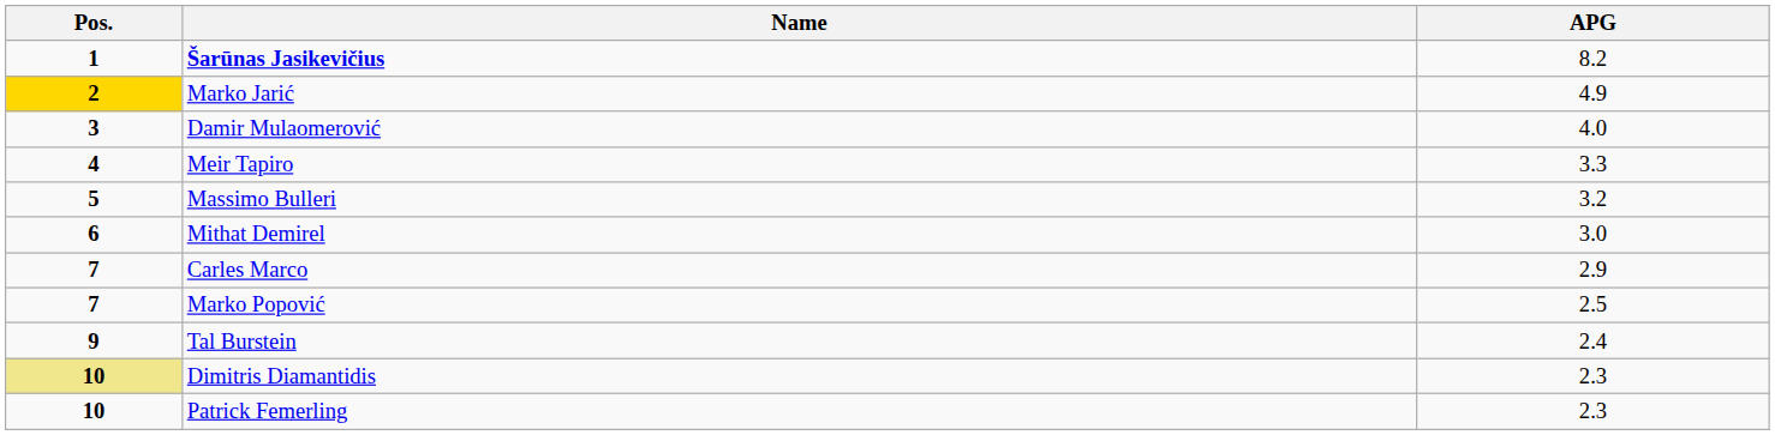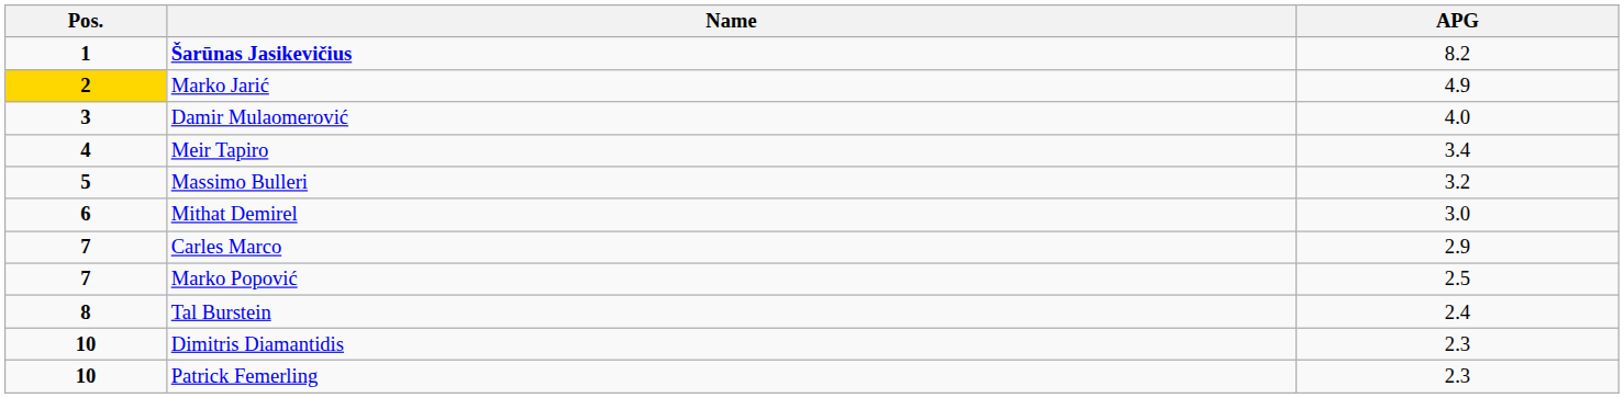Meir Tapiro | APG: 3.3 -> 3.4
Tal Burstein | Pos.: 9 -> 8
Dimitris Diamantidis | Pos.: khaki background -> no background
